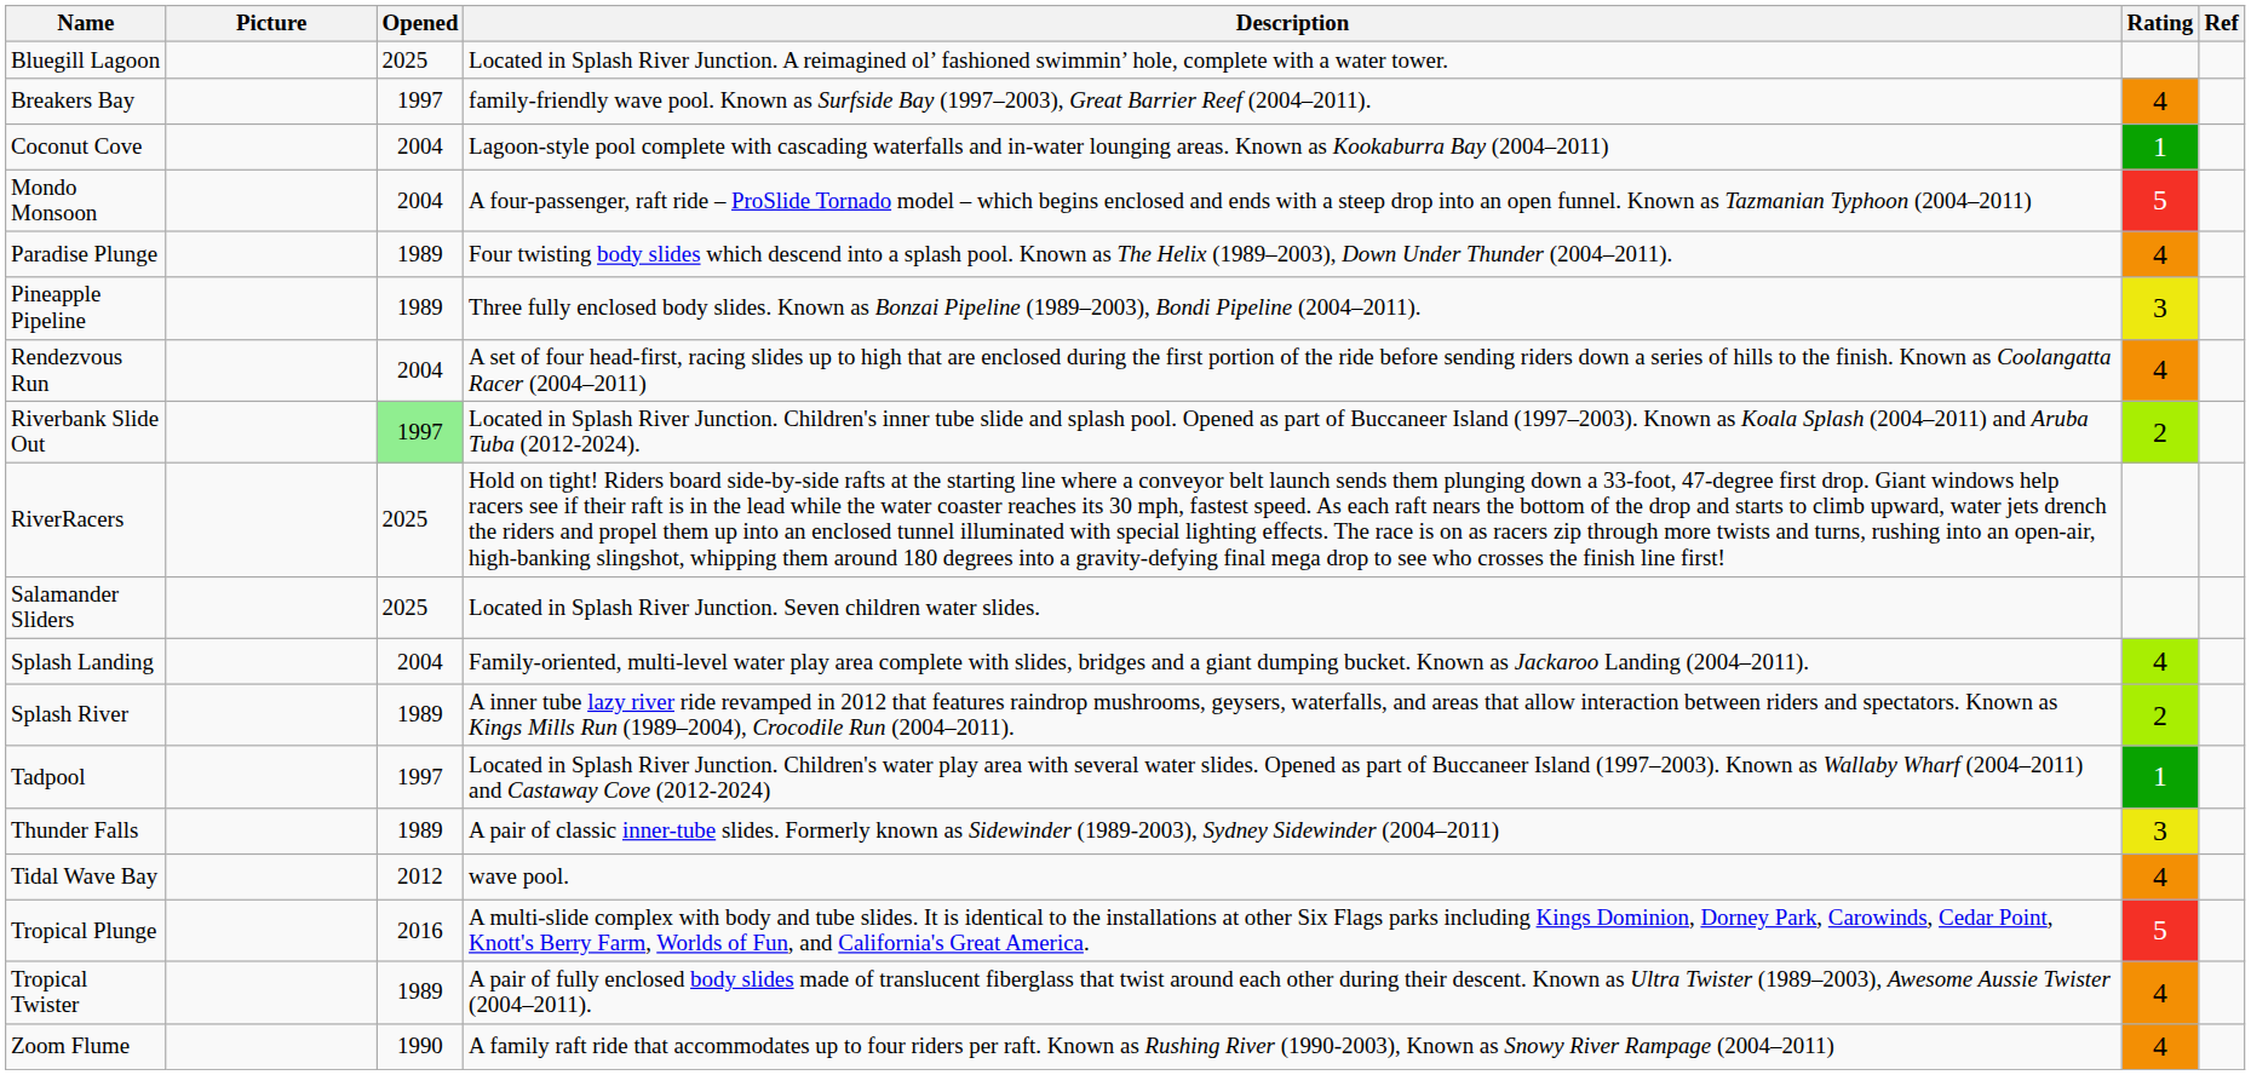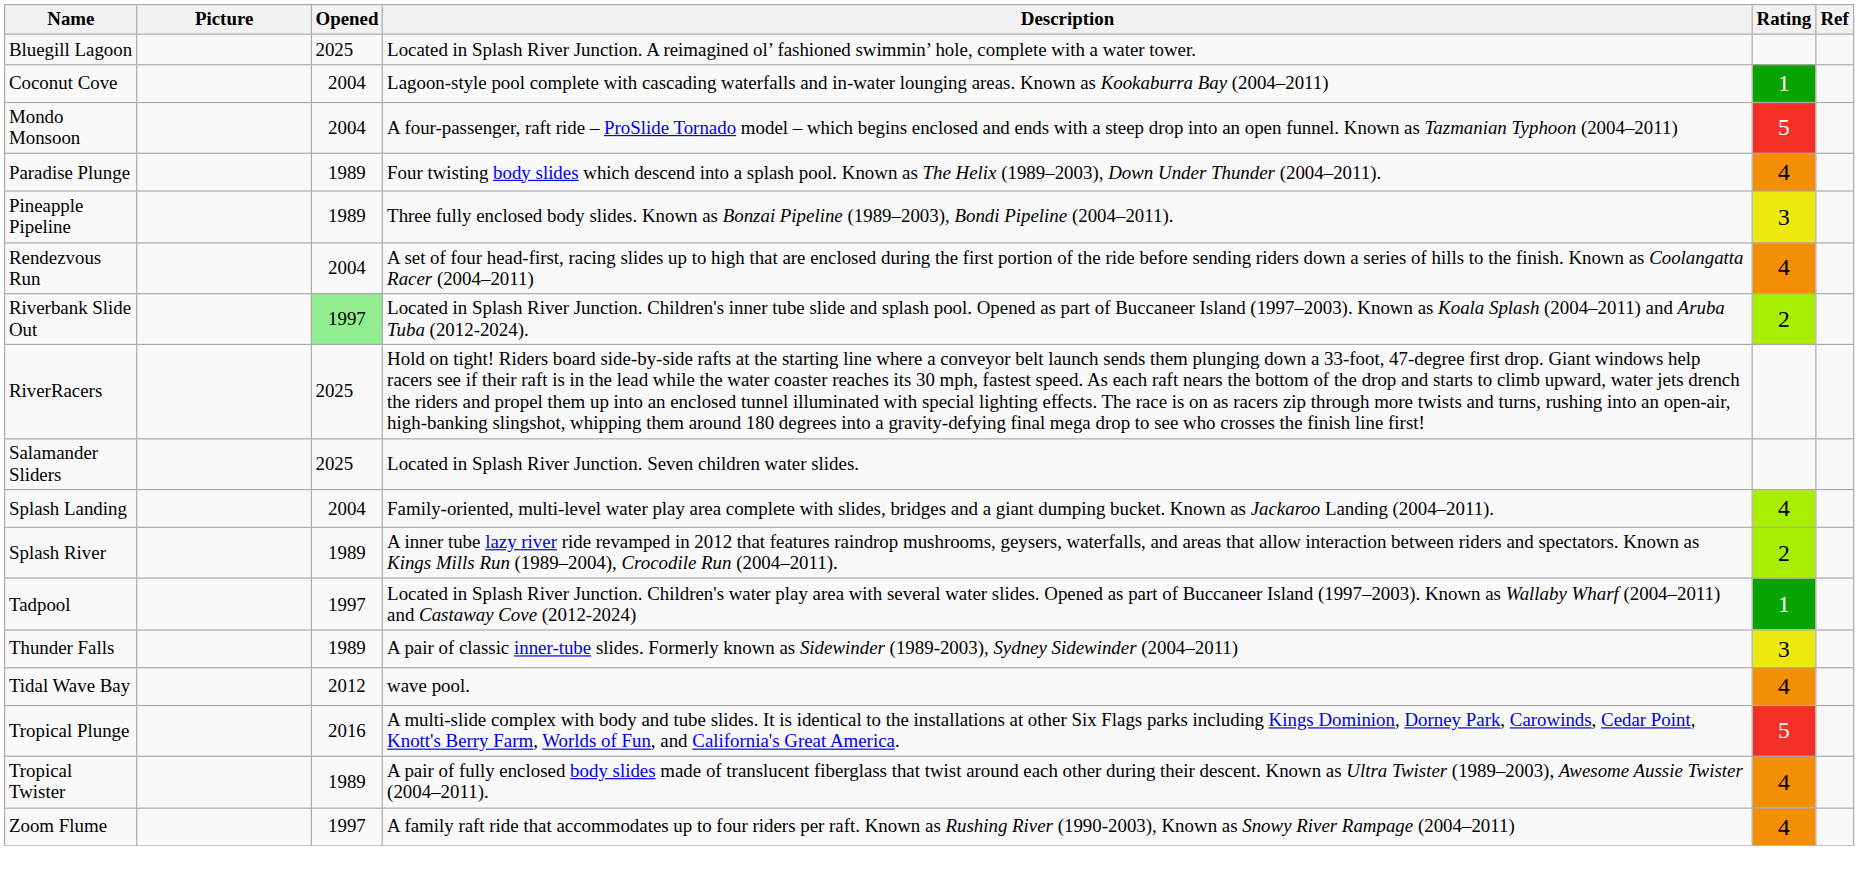- row: Breakers Bay | 1997 | family-friendly wave pool. Known as Surfside Bay (1997–2003), Great Barrier Reef (2004–2011). | 4
Zoom Flume | Opened: 1990 -> 1997
